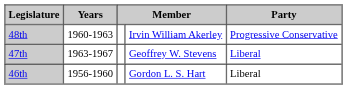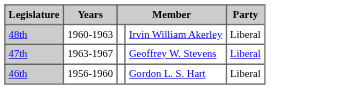48th | Party: Progressive Conservative -> Liberal
